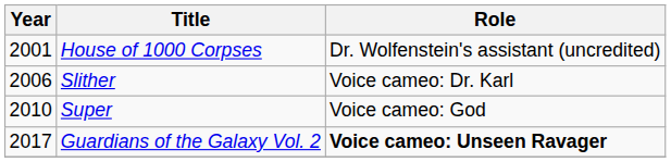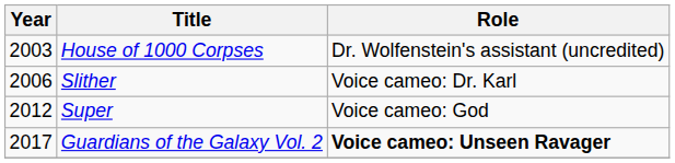House of 1000 Corpses | Year: 2001 -> 2003
Super | Year: 2010 -> 2012
